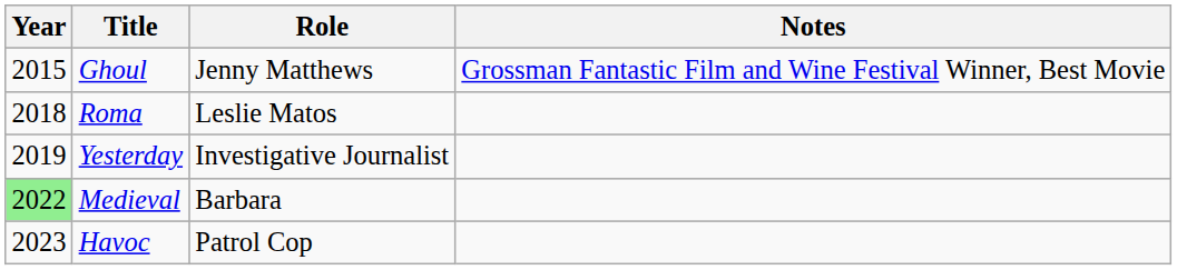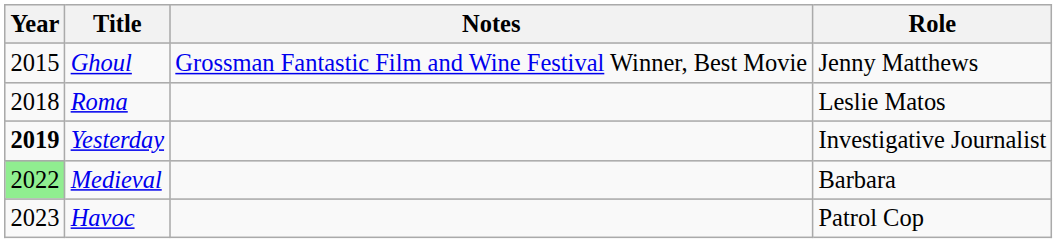columns swapped: Role <-> Notes
Yesterday | Year: normal -> bold
